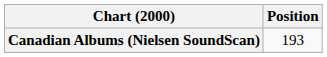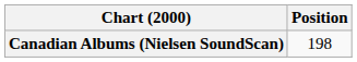Canadian Albums (Nielsen SoundScan) | Position: 193 -> 198
